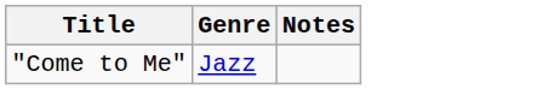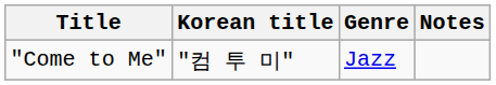+ column: Korean title | "컴 투 미"
